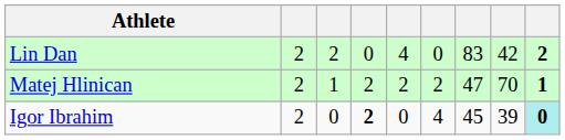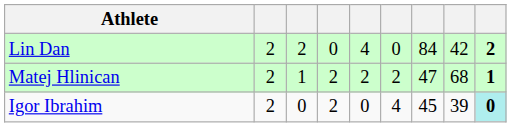Lin Dan | column 7: 83 -> 84
Matej Hlinican | column 8: 70 -> 68
Igor Ibrahim | column 4: bold -> normal
